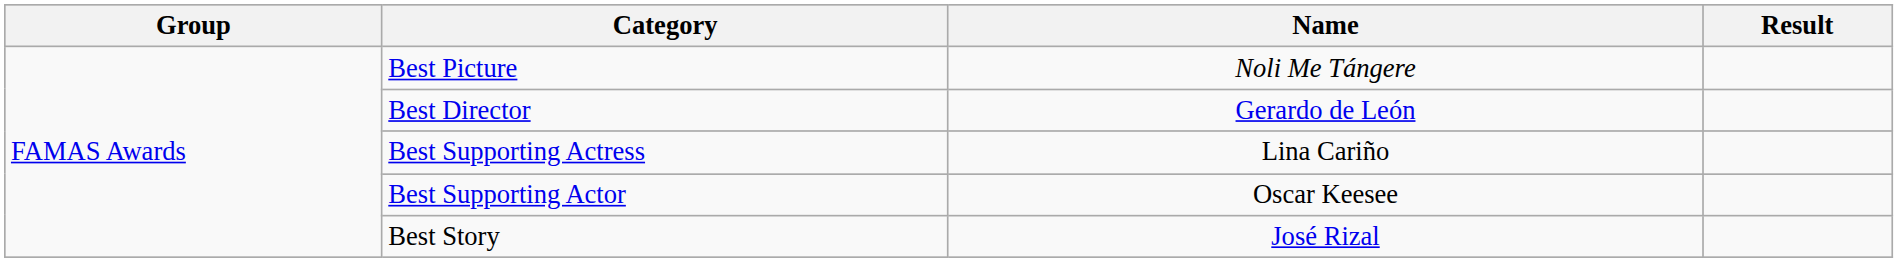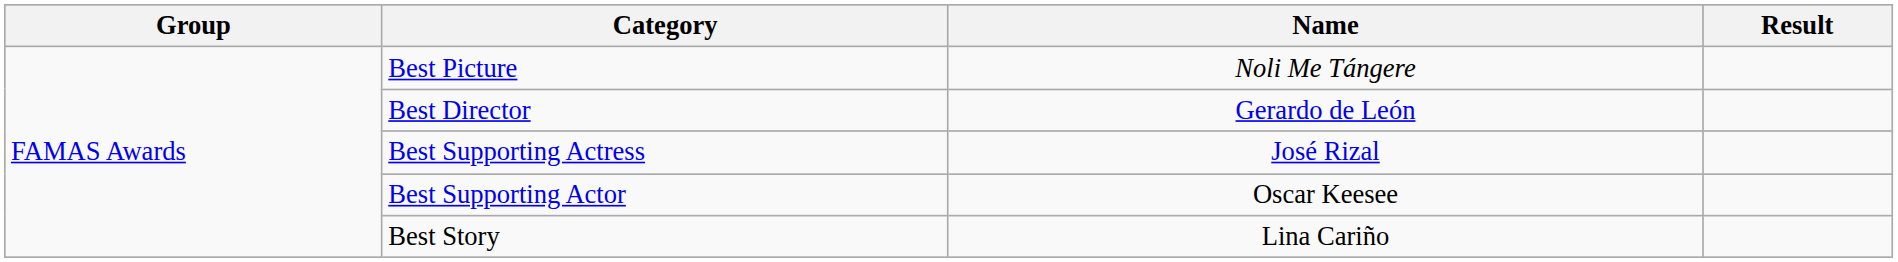Best Supporting Actress | Name: Lina Cariño -> José Rizal
Best Story | Name: José Rizal -> Lina Cariño
